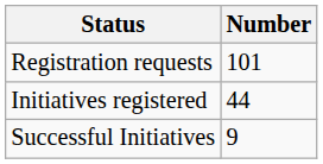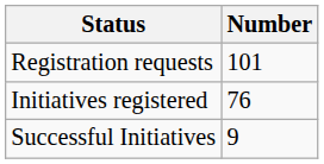Initiatives registered | Number: 44 -> 76
